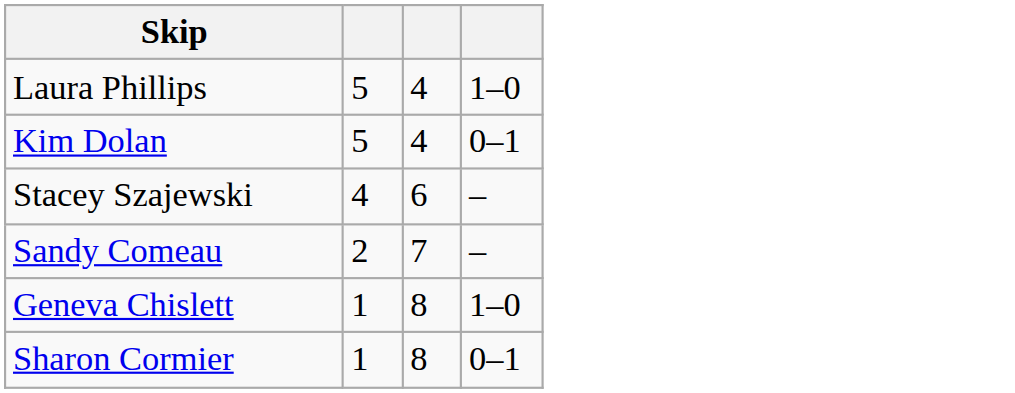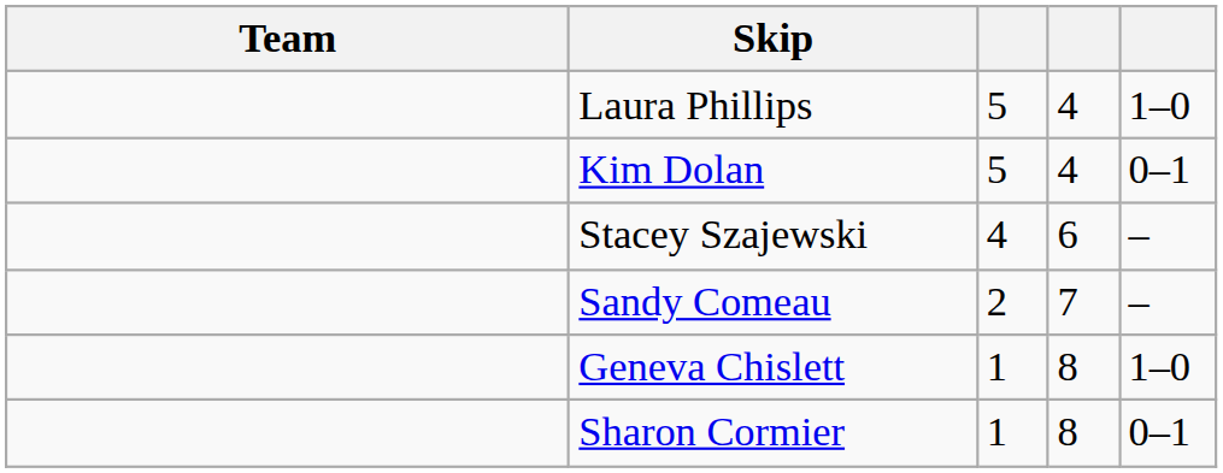+ column: Team
